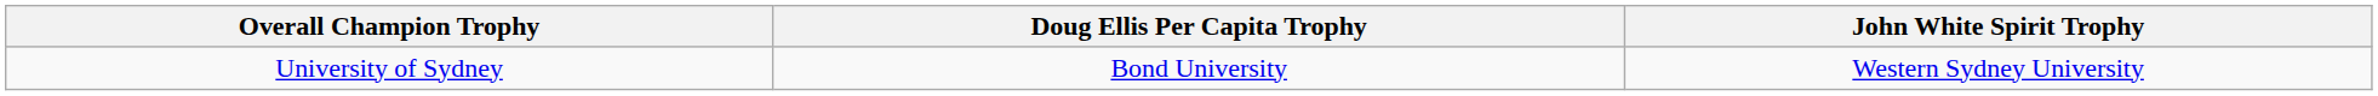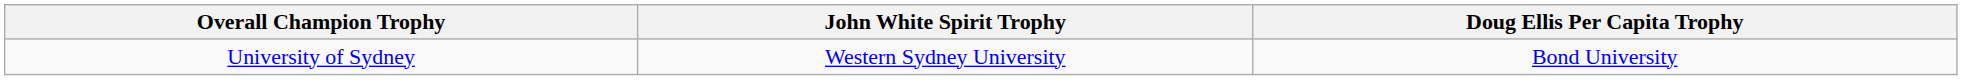columns swapped: Doug Ellis Per Capita Trophy <-> John White Spirit Trophy
